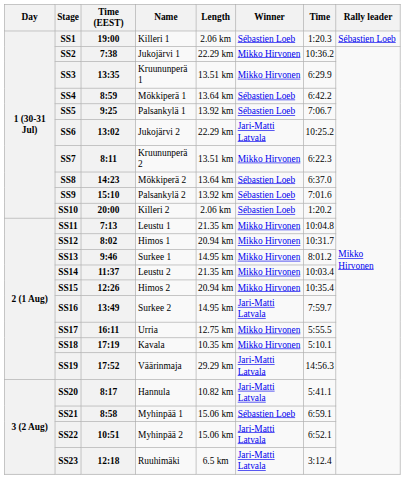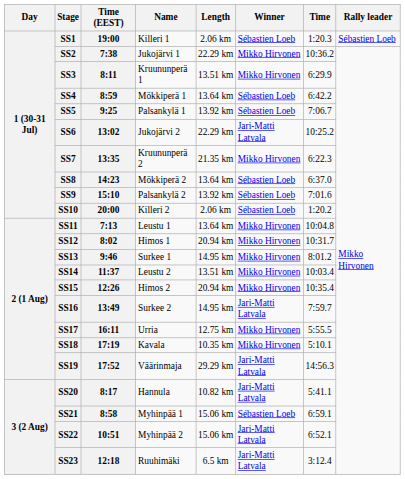SS3 | Time (EEST): 13:35 -> 8:11
SS7 | Time (EEST): 8:11 -> 13:35
SS7 | Length: 13.51 km -> 21.35 km
SS11 | Length: 21.35 km -> 13.64 km
SS14 | Length: 21.35 km -> 13.51 km
